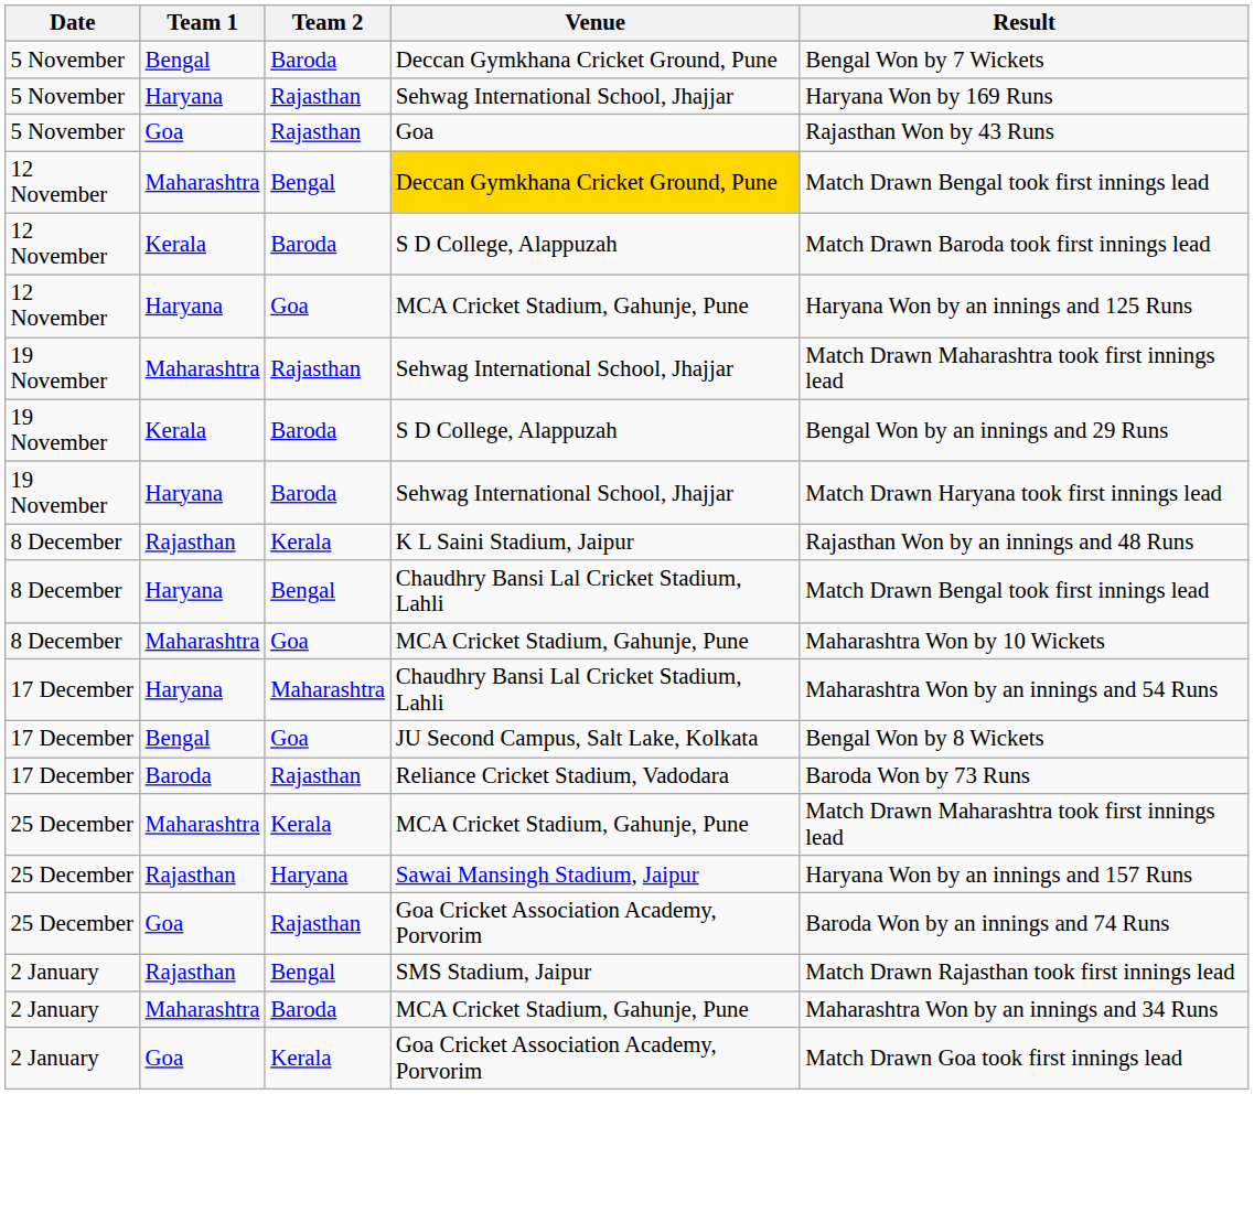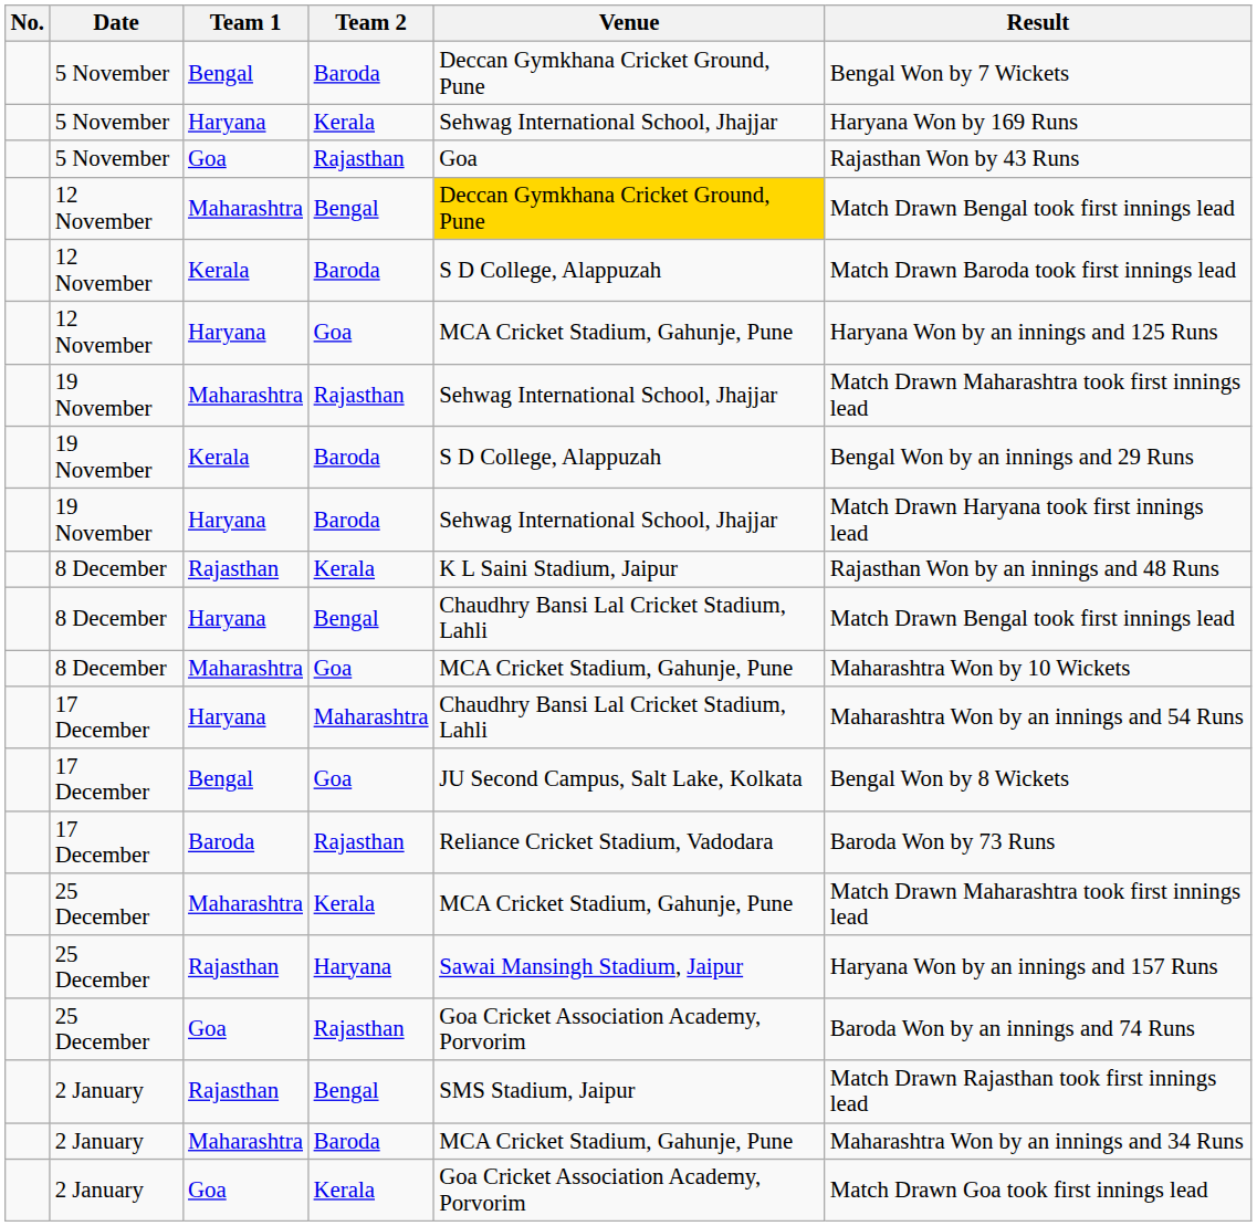+ column: No.
5 November / Haryana | Team 2: Rajasthan -> Kerala
